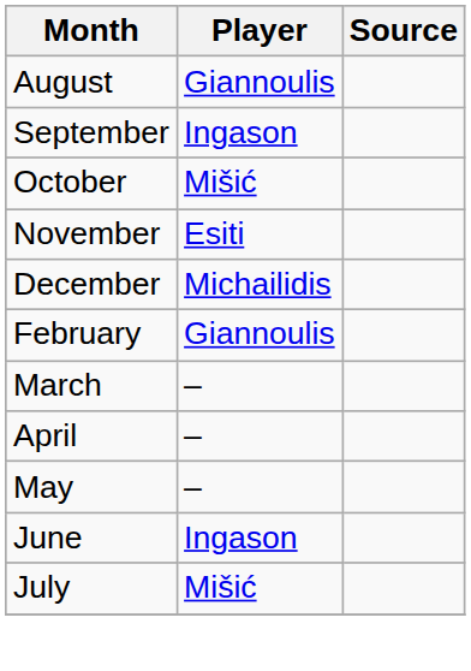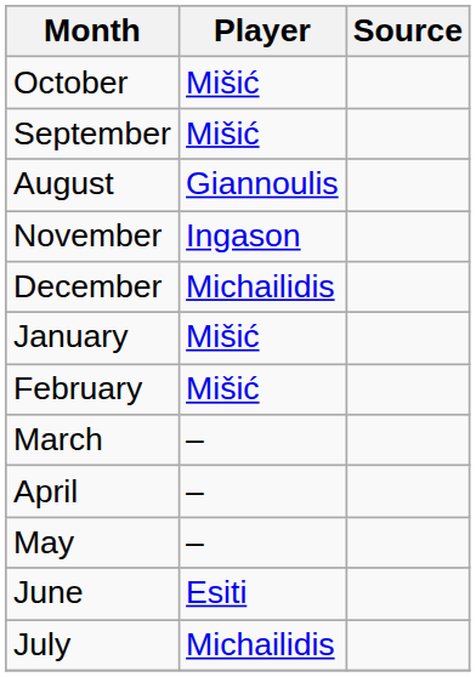rows swapped: August <-> October
September | Player: Ingason -> Mišić
November | Player: Esiti -> Ingason
+ row: January | Mišić
February | Player: Giannoulis -> Mišić
June | Player: Ingason -> Esiti
July | Player: Mišić -> Michailidis
